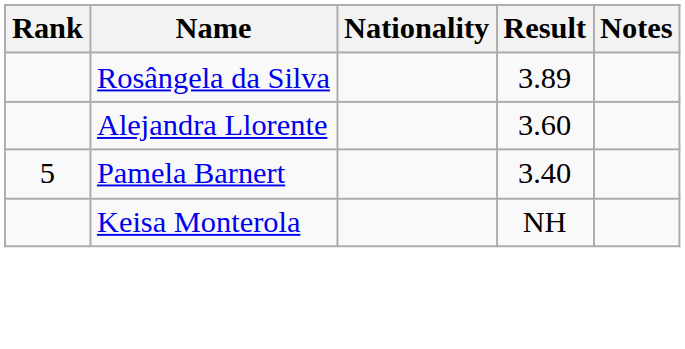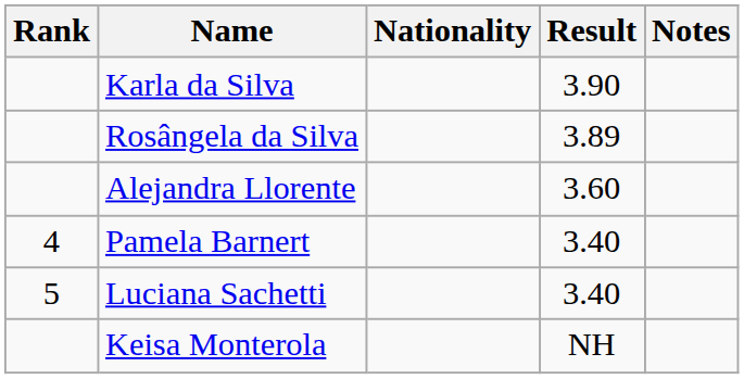+ row: Karla da Silva | 3.90
Pamela Barnert | Rank: 5 -> 4
+ row: 5 | Luciana Sachetti | 3.40
